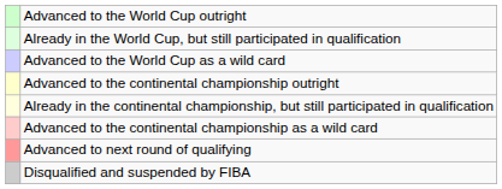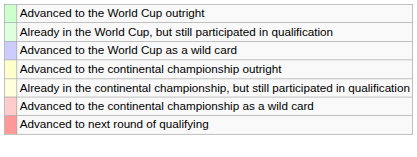- row: Disqualified and suspended by FIBA
